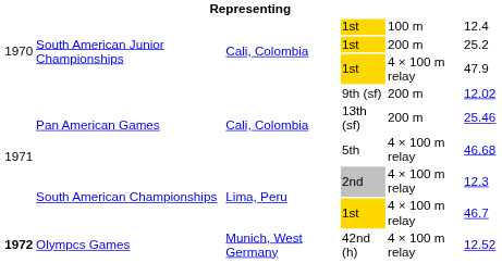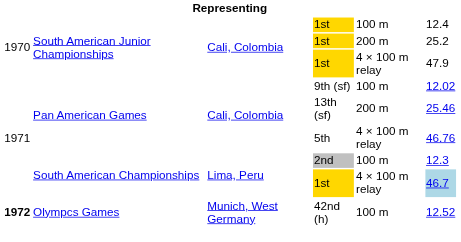9th (sf) | column 5: 200 m -> 100 m
5th | column 6: 46.68 -> 46.76
2nd | column 5: 4 × 100 m relay -> 100 m
South American Championships / 1st | column 6: no background -> lightblue background
42nd (h) | column 5: 4 × 100 m relay -> 100 m
